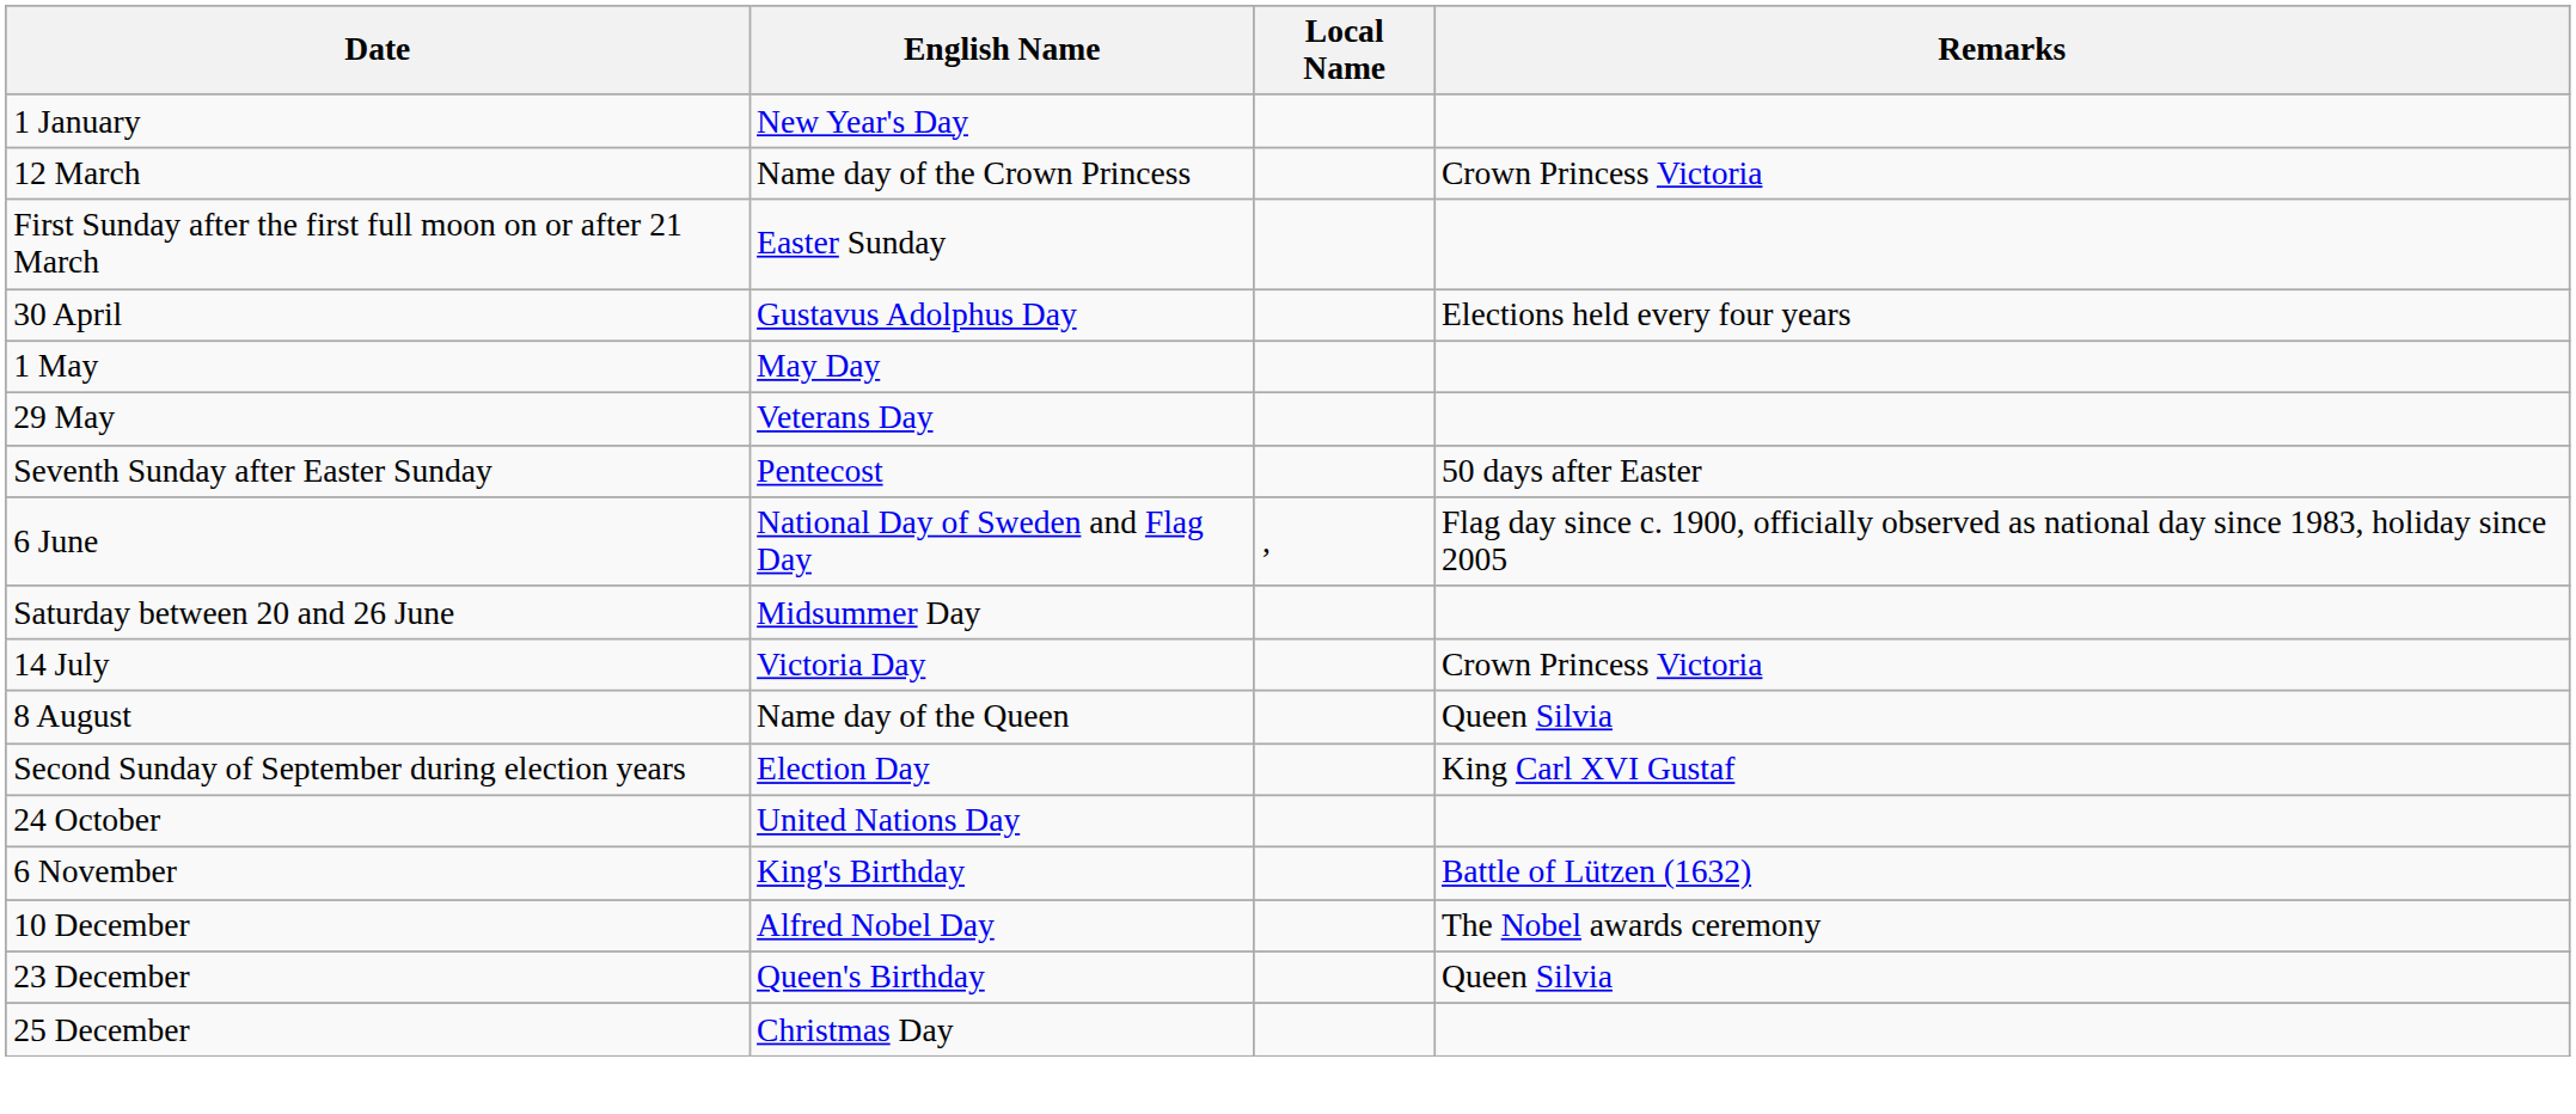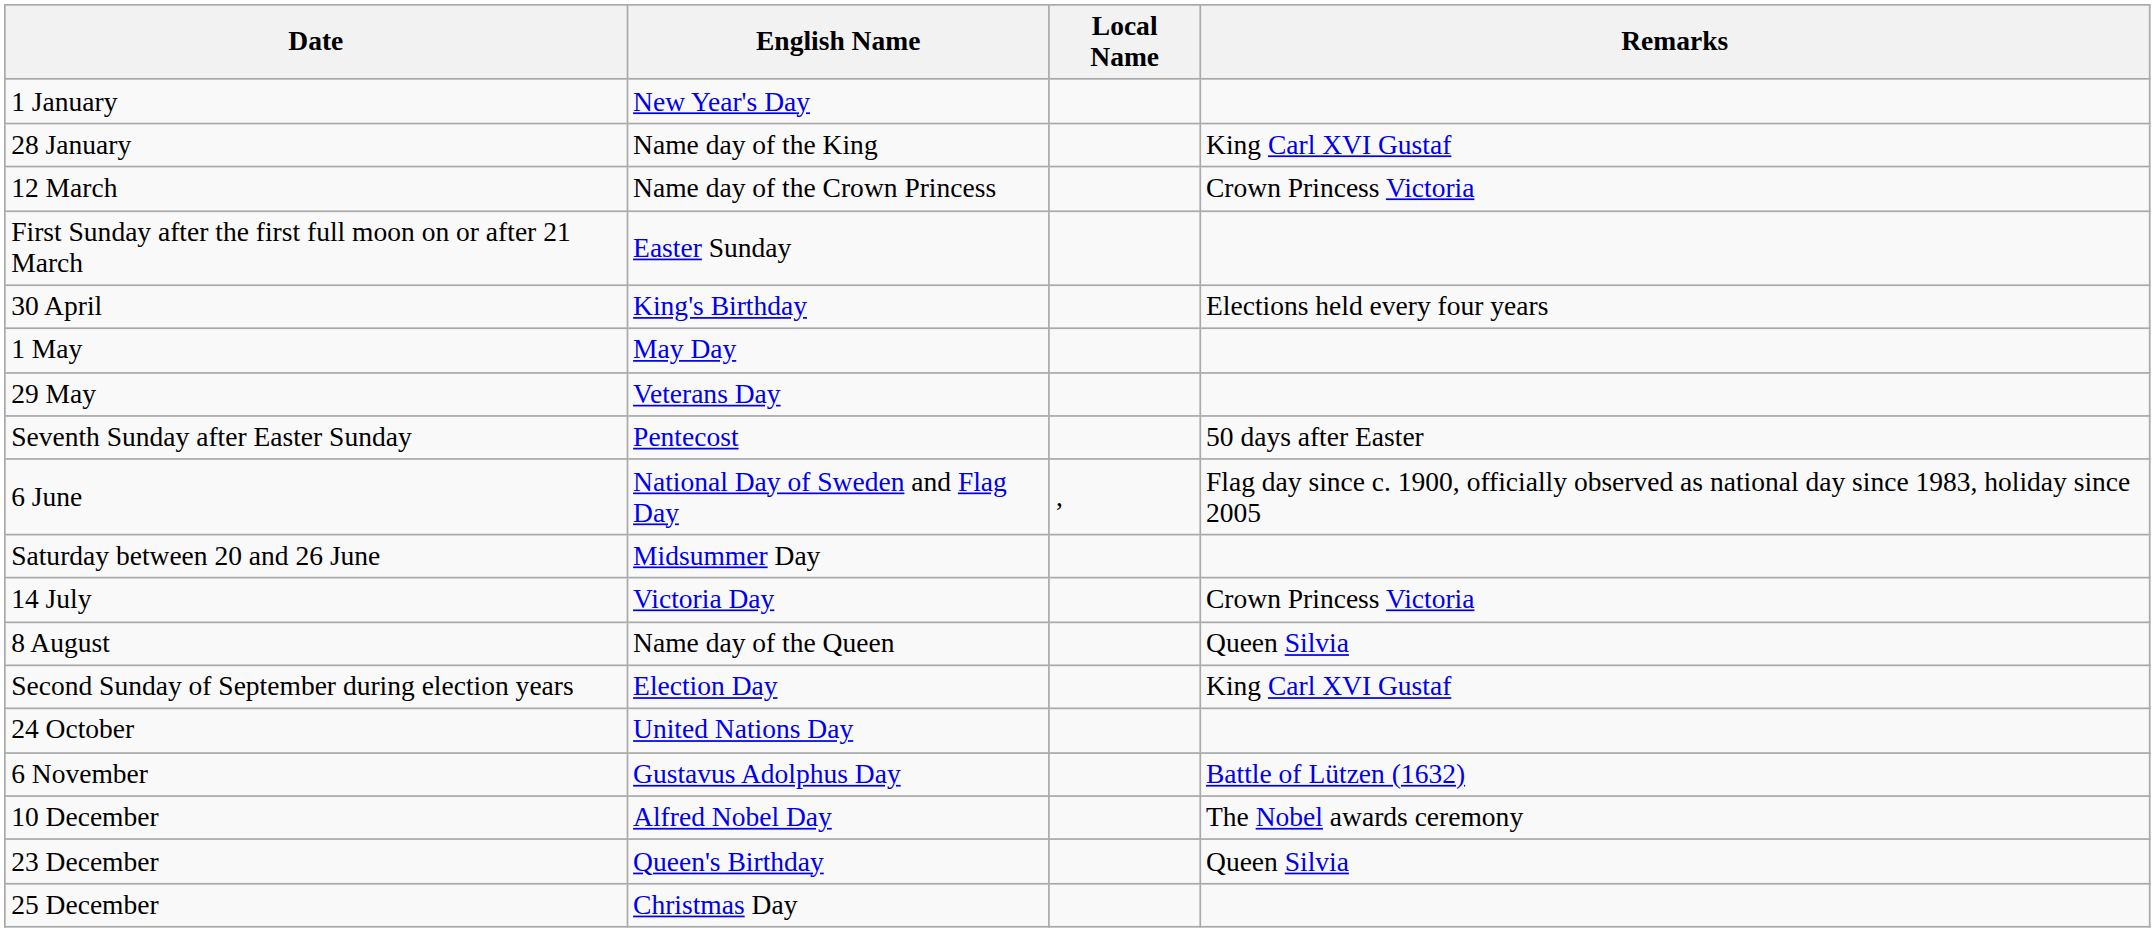+ row: 28 January | Name day of the King | King Carl XVI Gustaf
30 April | English Name: Gustavus Adolphus Day -> King's Birthday
6 November | English Name: King's Birthday -> Gustavus Adolphus Day
